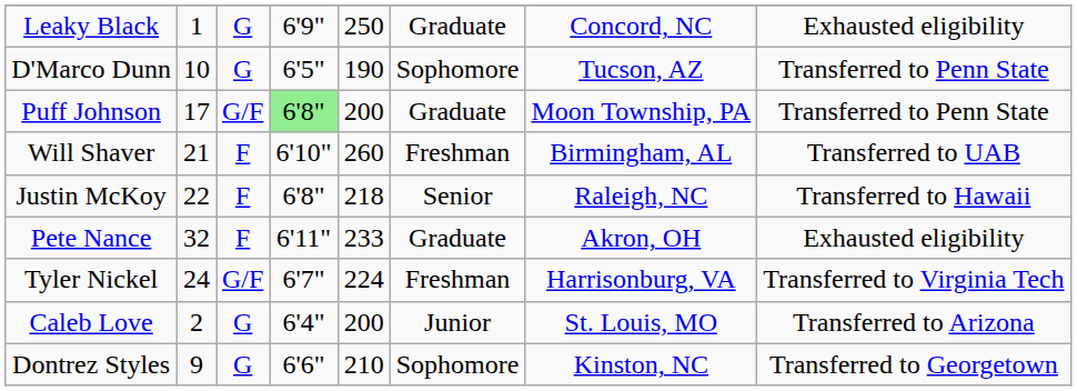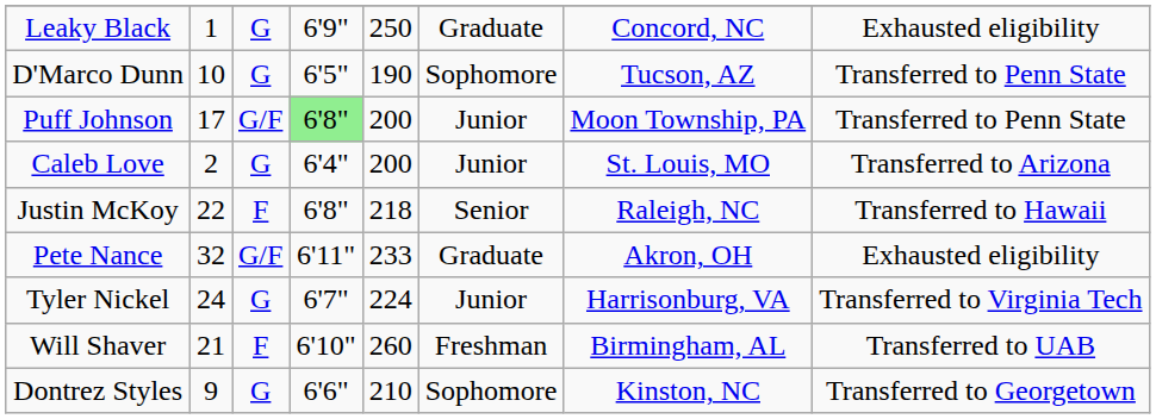Puff Johnson | column 6: Graduate -> Junior
rows swapped: Caleb Love <-> Will Shaver
Pete Nance | column 3: F -> G/F
Tyler Nickel | column 3: G/F -> G
Tyler Nickel | column 6: Freshman -> Junior
